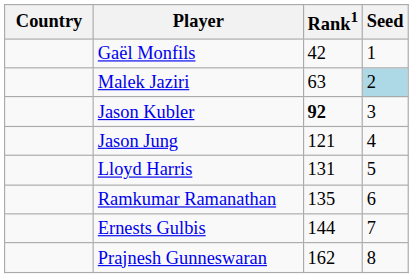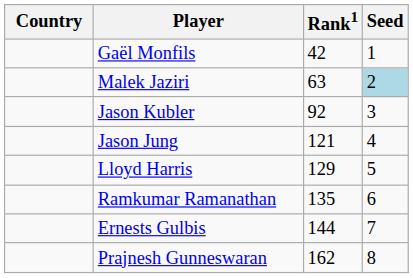Jason Kubler | Rank1: bold -> normal
Lloyd Harris | Rank1: 131 -> 129
